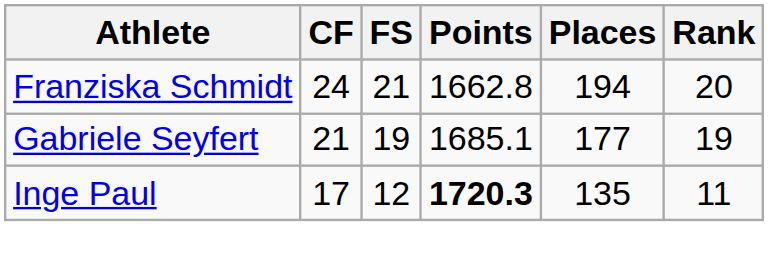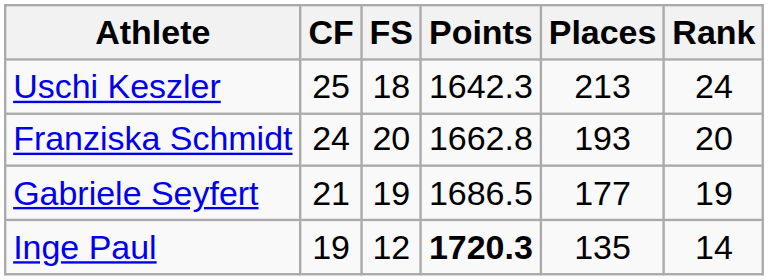+ row: Uschi Keszler | 25 | 18 | 1642.3 | 213 | 24
Franziska Schmidt | FS: 21 -> 20
Franziska Schmidt | Places: 194 -> 193
Gabriele Seyfert | Points: 1685.1 -> 1686.5
Inge Paul | CF: 17 -> 19
Inge Paul | Rank: 11 -> 14
